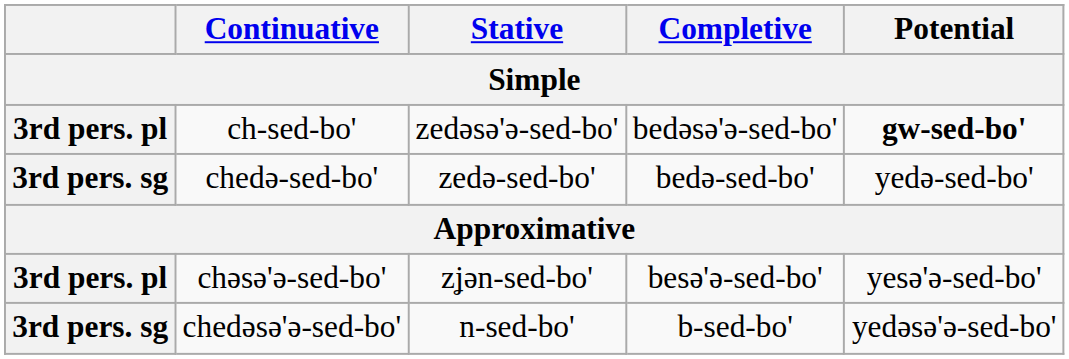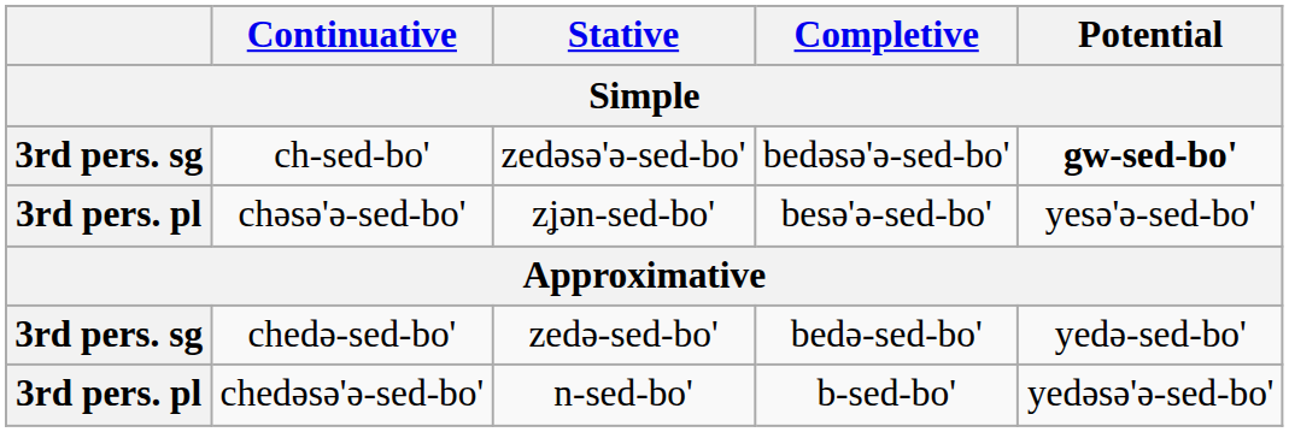ch-sed-bo' | column 1: 3rd pers. pl -> 3rd pers. sg
rows swapped: chəsə'ə-sed-bo' <-> chedə-sed-bo'
chedəsə'ə-sed-bo' | column 1: 3rd pers. sg -> 3rd pers. pl
